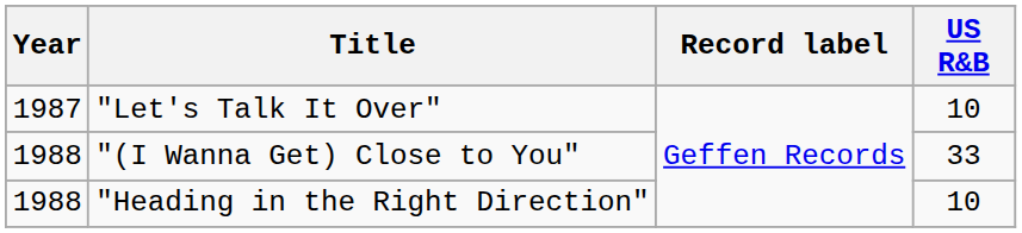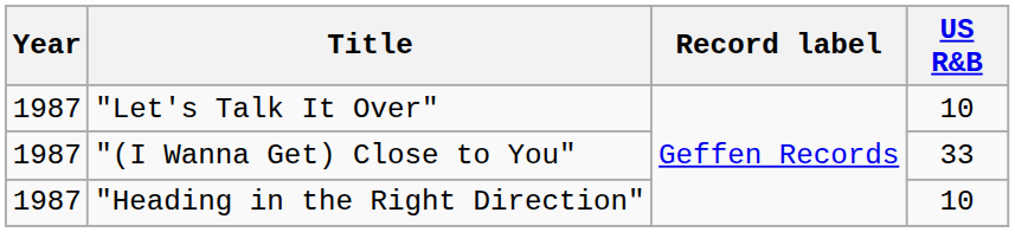"(I Wanna Get) Close to You" | Year: 1988 -> 1987
"Heading in the Right Direction" | Year: 1988 -> 1987
